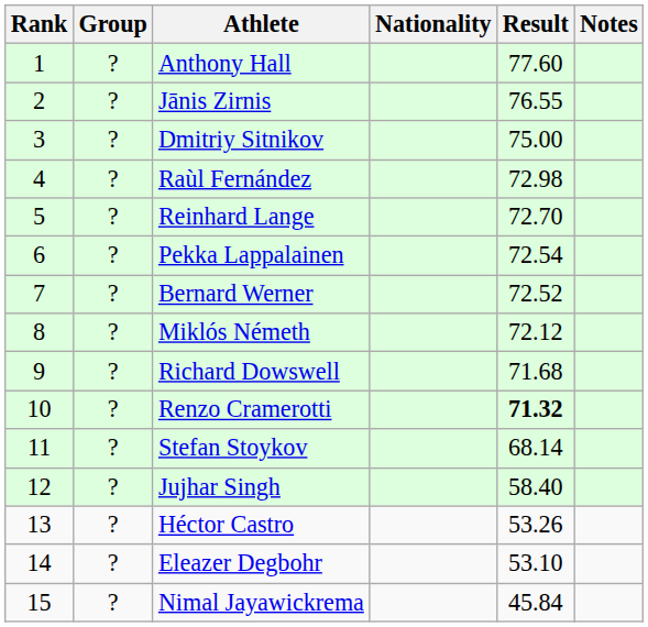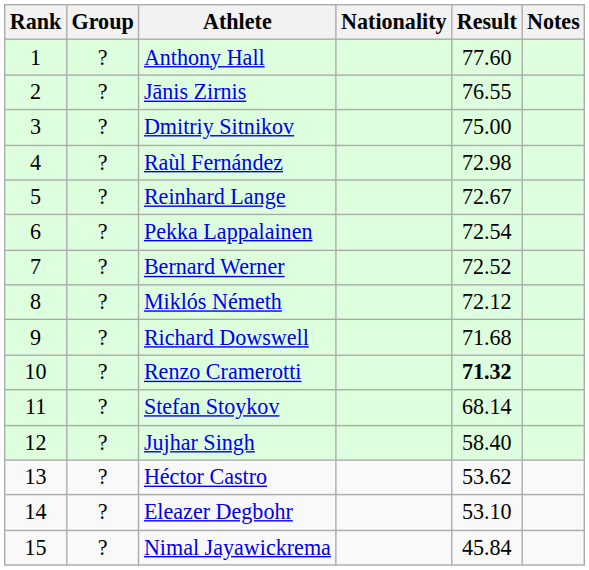Reinhard Lange | Result: 72.70 -> 72.67
Héctor Castro | Result: 53.26 -> 53.62
